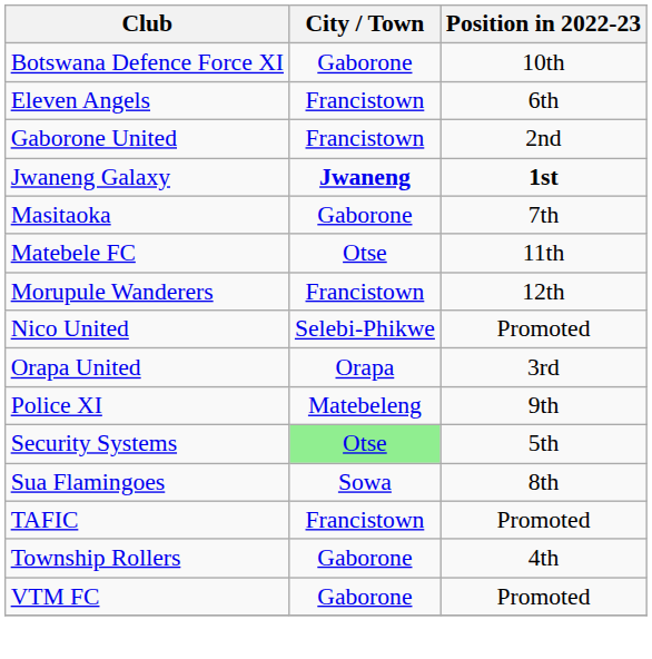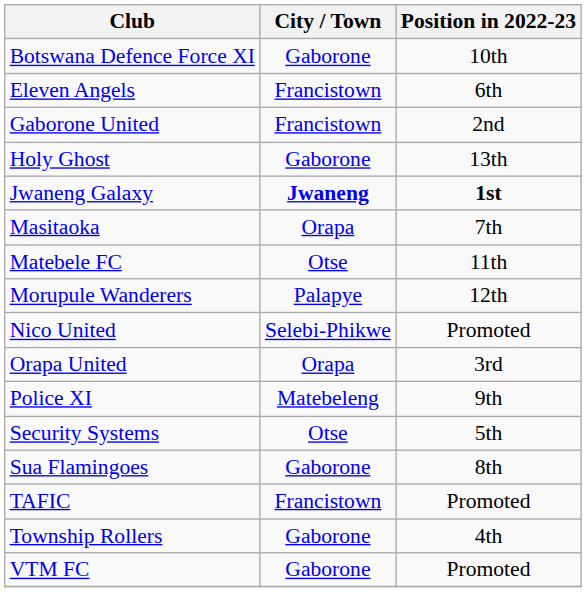+ row: Holy Ghost | Gaborone | 13th
Masitaoka | City / Town: Gaborone -> Orapa
Morupule Wanderers | City / Town: Francistown -> Palapye
Security Systems | City / Town: lightgreen background -> no background
Sua Flamingoes | City / Town: Sowa -> Gaborone
